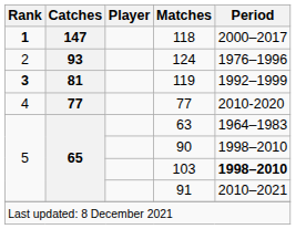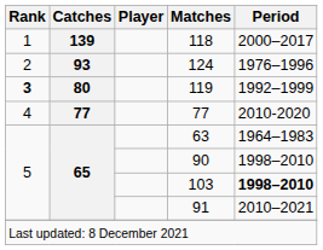118 | Rank: bold -> normal
118 | Catches: 147 -> 139
119 | Catches: 81 -> 80
